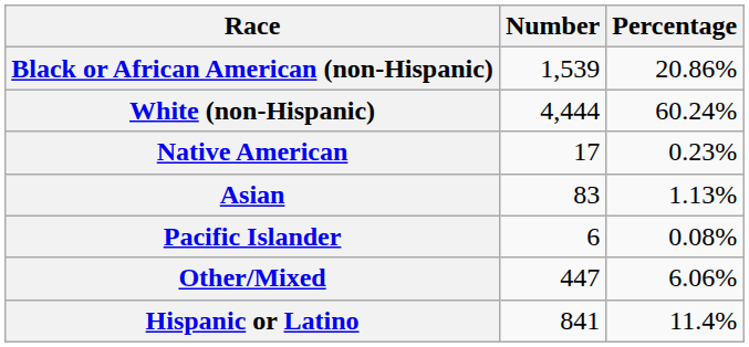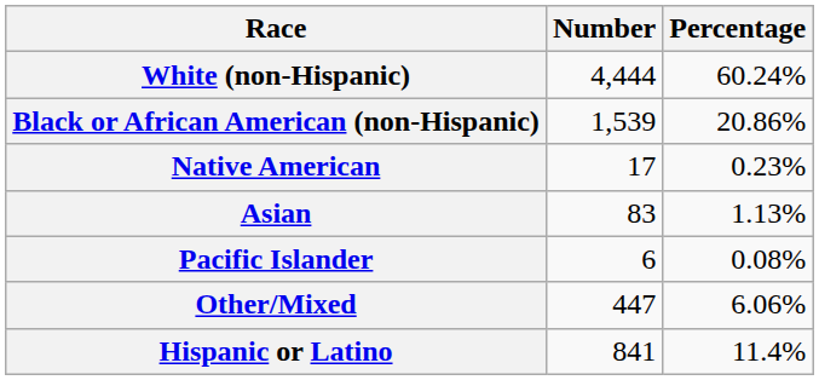rows swapped: White (non-Hispanic) <-> Black or African American (non-Hispanic)
